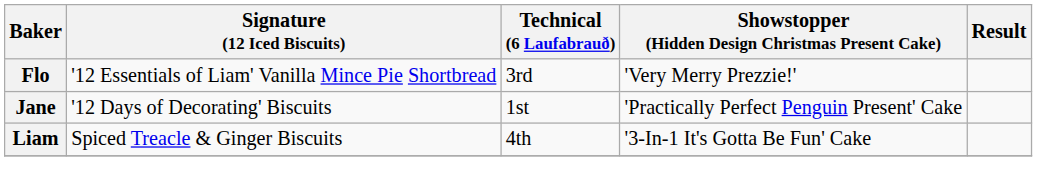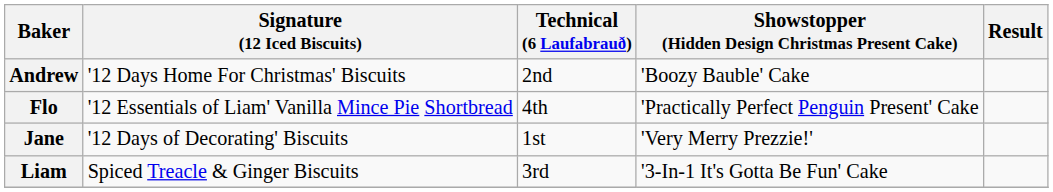+ row: Andrew | '12 Days Home For Christmas' Biscuits | 2nd | 'Boozy Bauble' Cake
Flo | Technical (6 Laufabrauð): 3rd -> 4th
Flo | Showstopper (Hidden Design Christmas Present Cake): 'Very Merry Prezzie!' -> 'Practically Perfect Penguin Present' Cake
Jane | Showstopper (Hidden Design Christmas Present Cake): 'Practically Perfect Penguin Present' Cake -> 'Very Merry Prezzie!'
Liam | Technical (6 Laufabrauð): 4th -> 3rd
